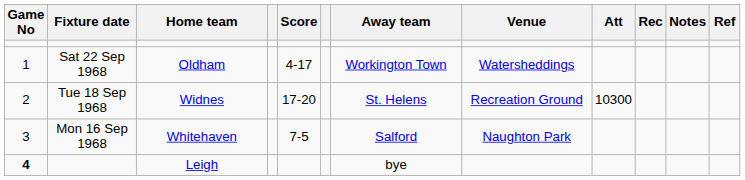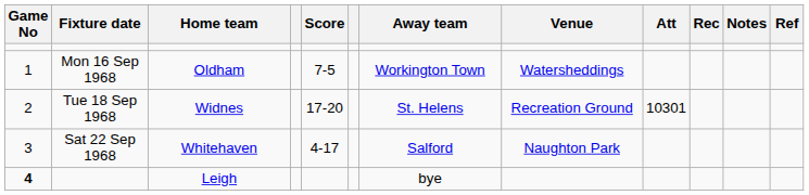Oldham | Fixture date: Sat 22 Sep 1968 -> Mon 16 Sep 1968
Oldham | Score: 4-17 -> 7-5
Widnes | Att: 10300 -> 10301
Whitehaven | Fixture date: Mon 16 Sep 1968 -> Sat 22 Sep 1968
Whitehaven | Score: 7-5 -> 4-17
